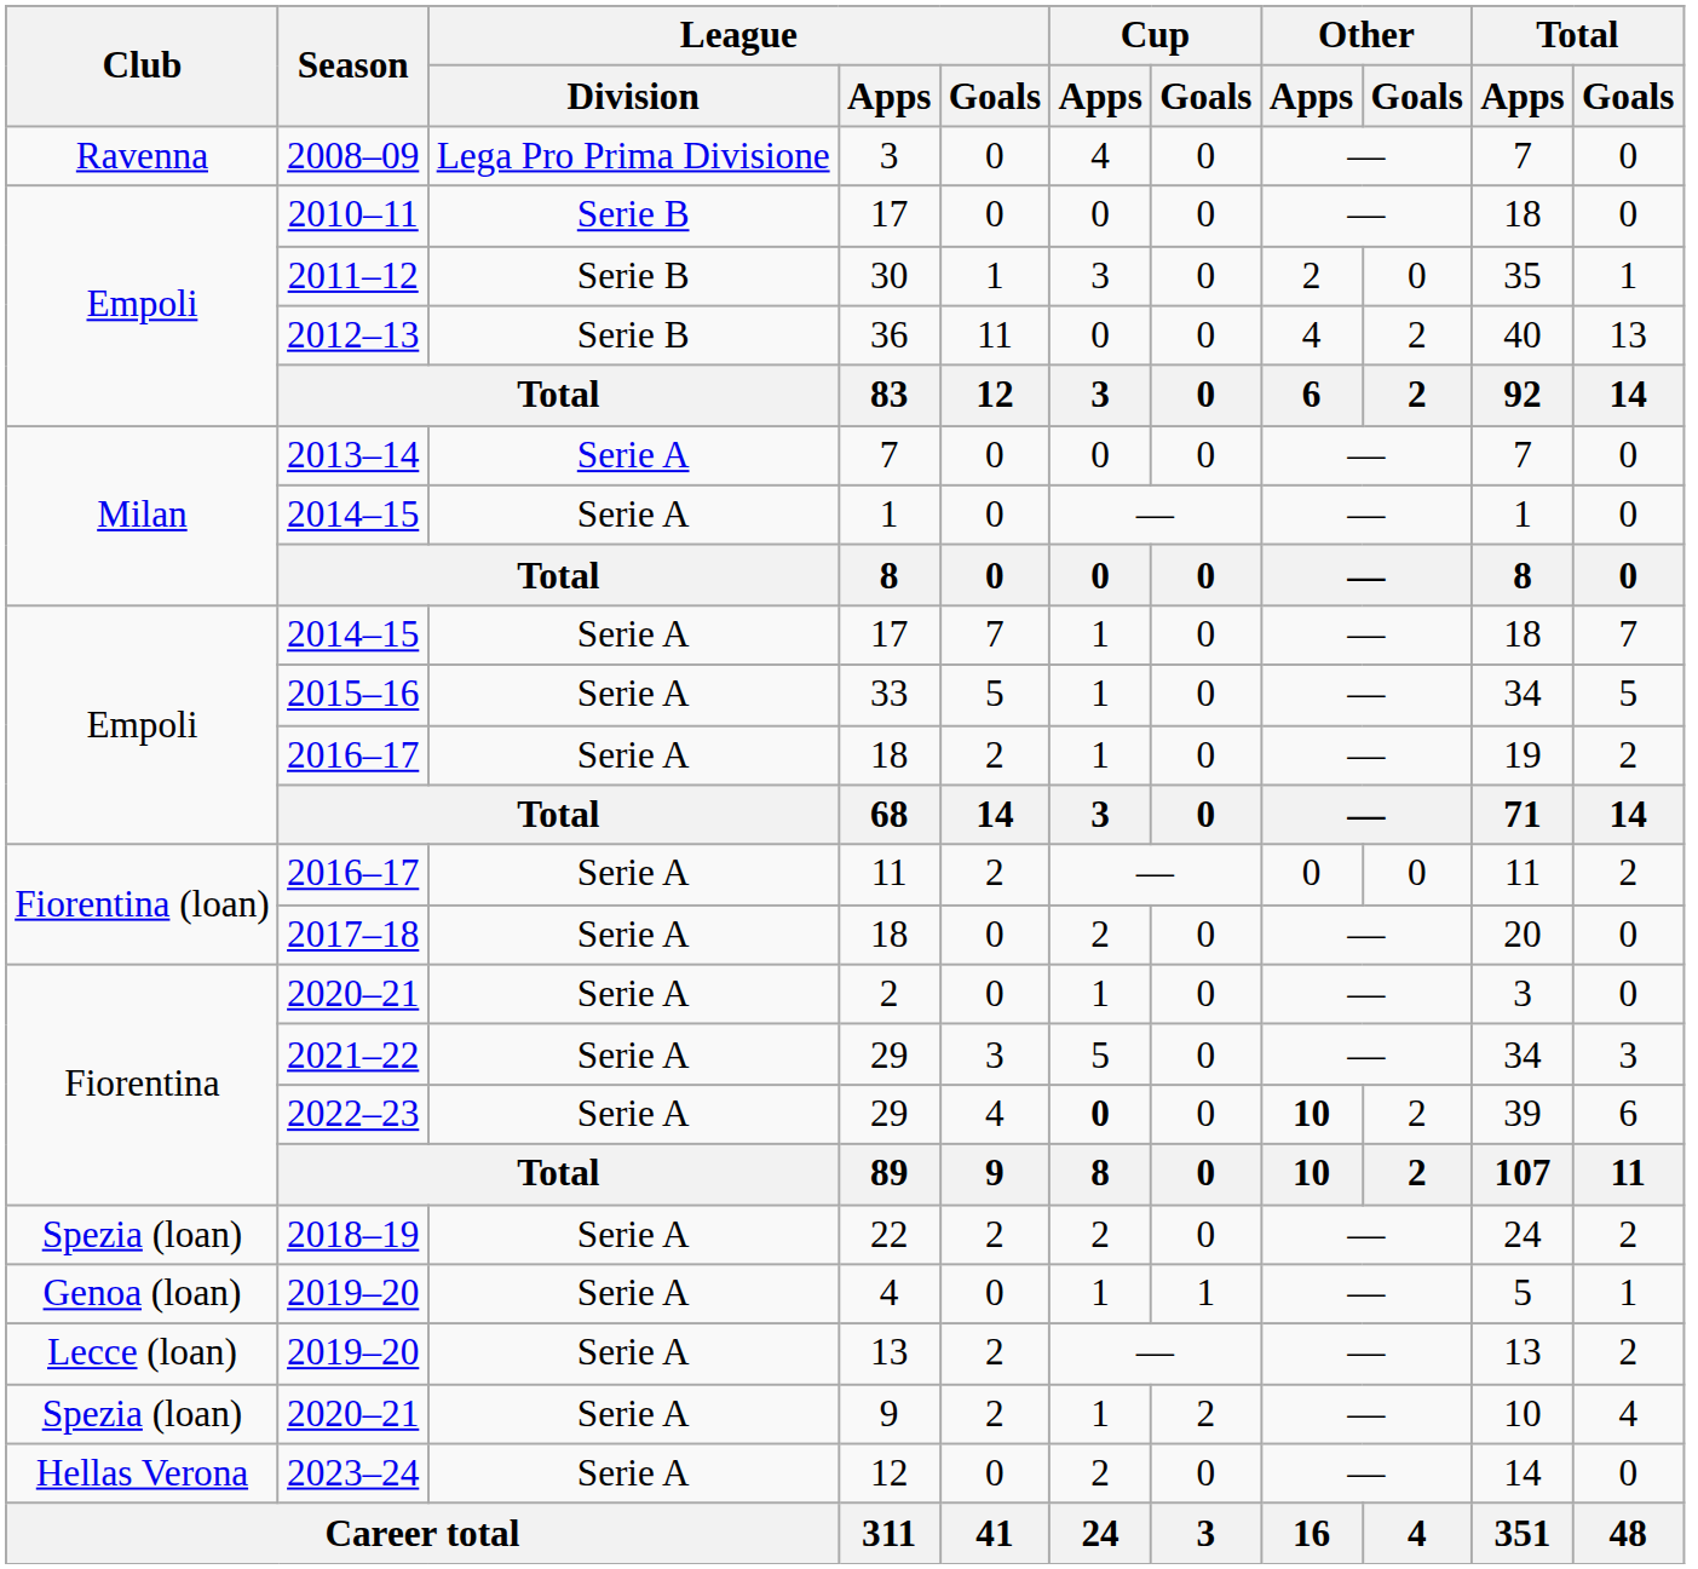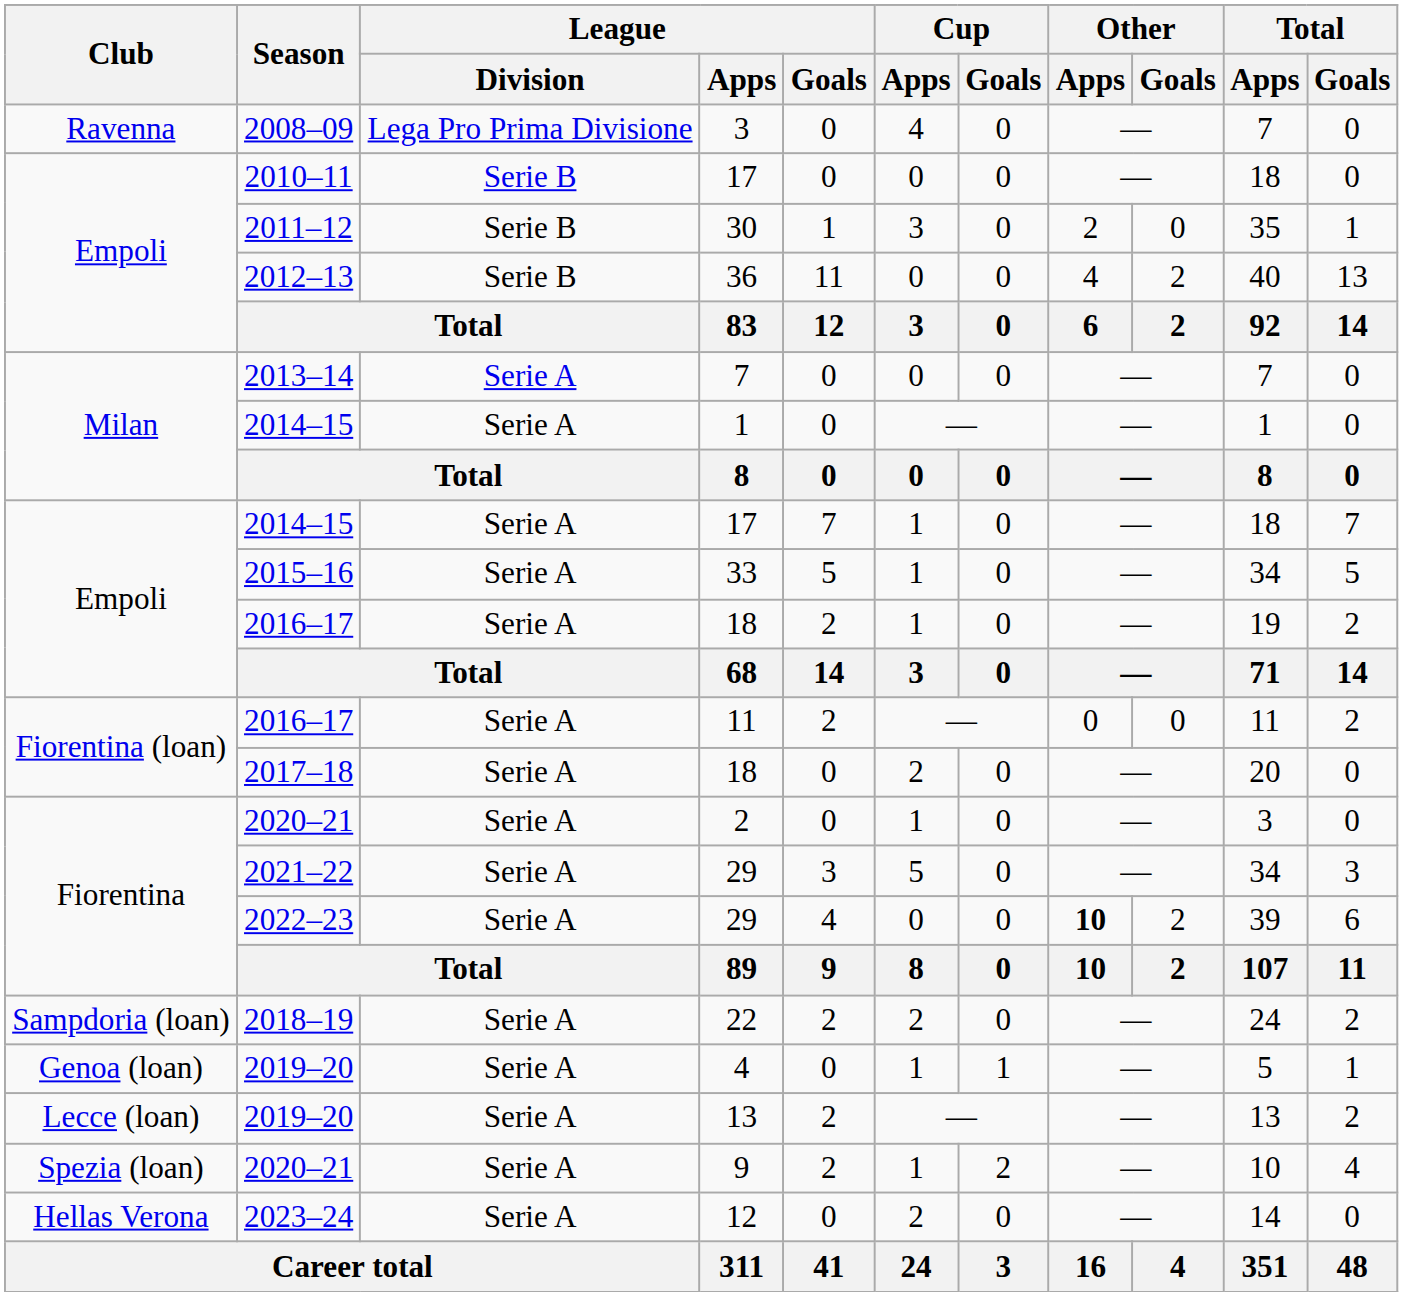2022–23 / 29 | Cup / Apps: bold -> normal
22 | Club: Spezia (loan) -> Sampdoria (loan)
